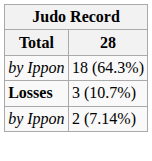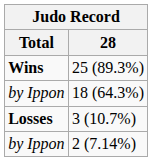+ row: Wins | 25 (89.3%)
